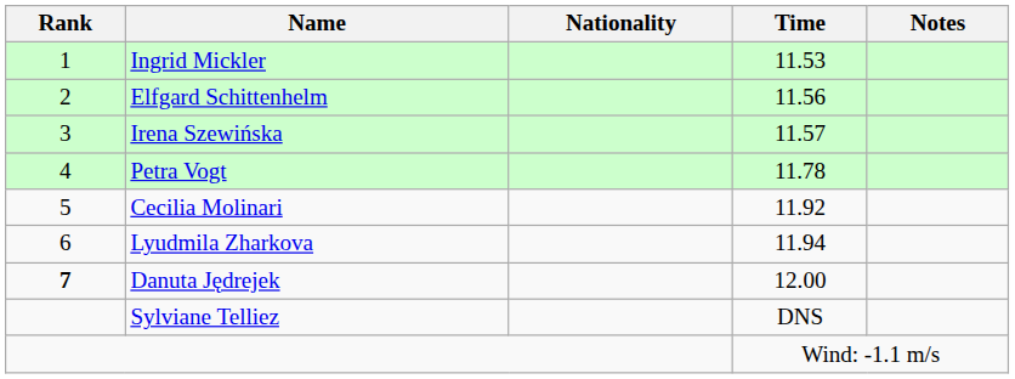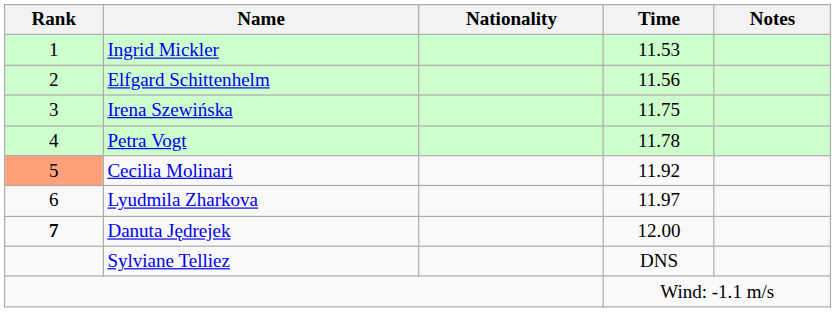Irena Szewińska | Time: 11.57 -> 11.75
Cecilia Molinari | Rank: no background -> lightsalmon background
Lyudmila Zharkova | Time: 11.94 -> 11.97
